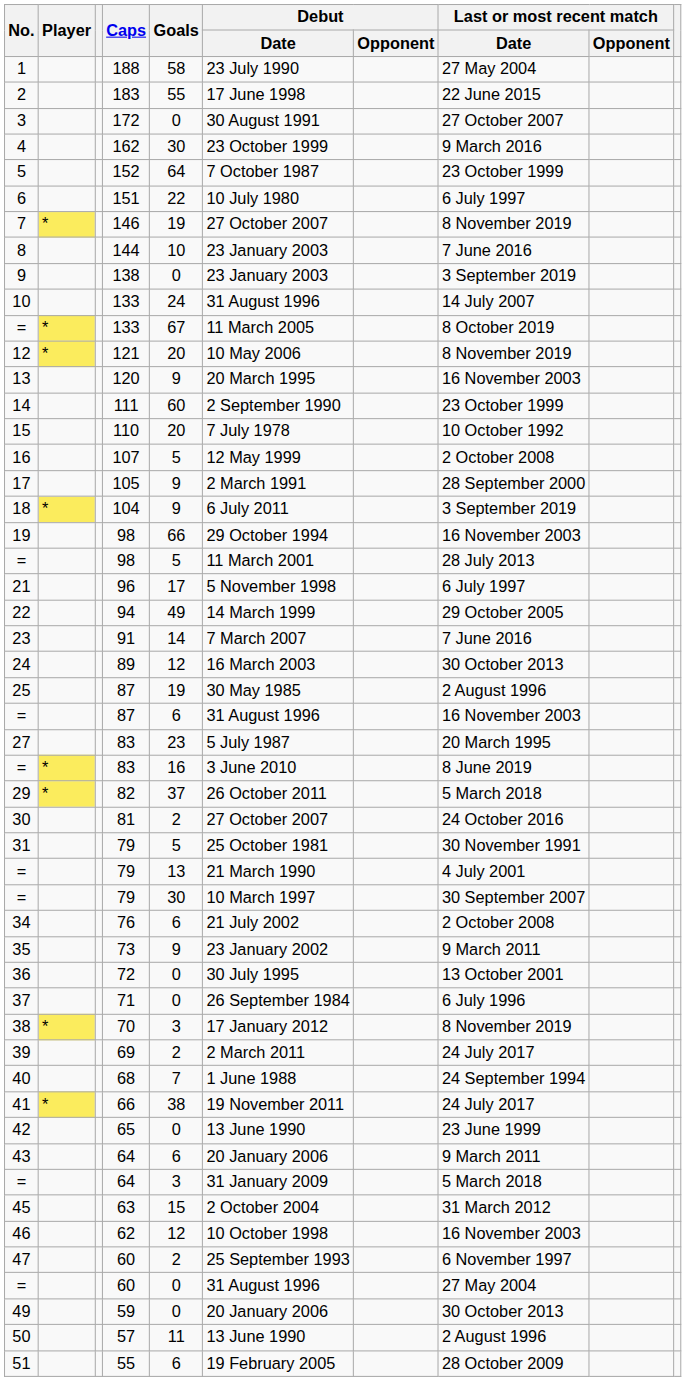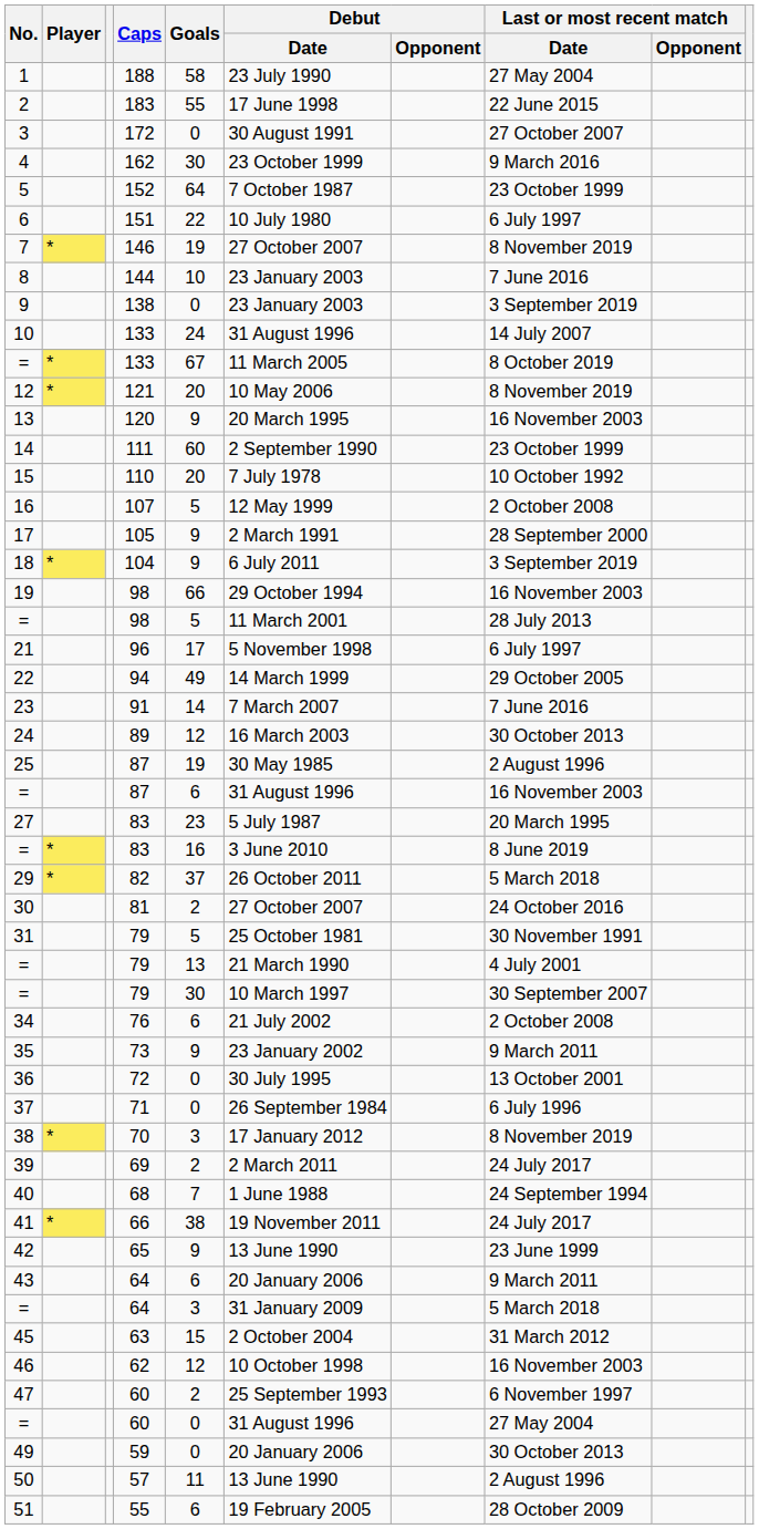42 | Goals: 0 -> 9
